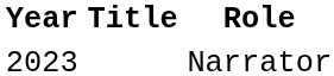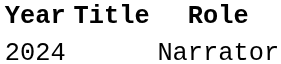Narrator | Year: 2023 -> 2024
